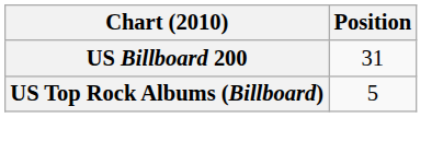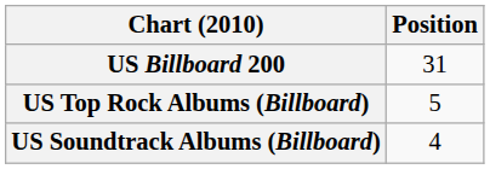+ row: US Soundtrack Albums (Billboard) | 4
